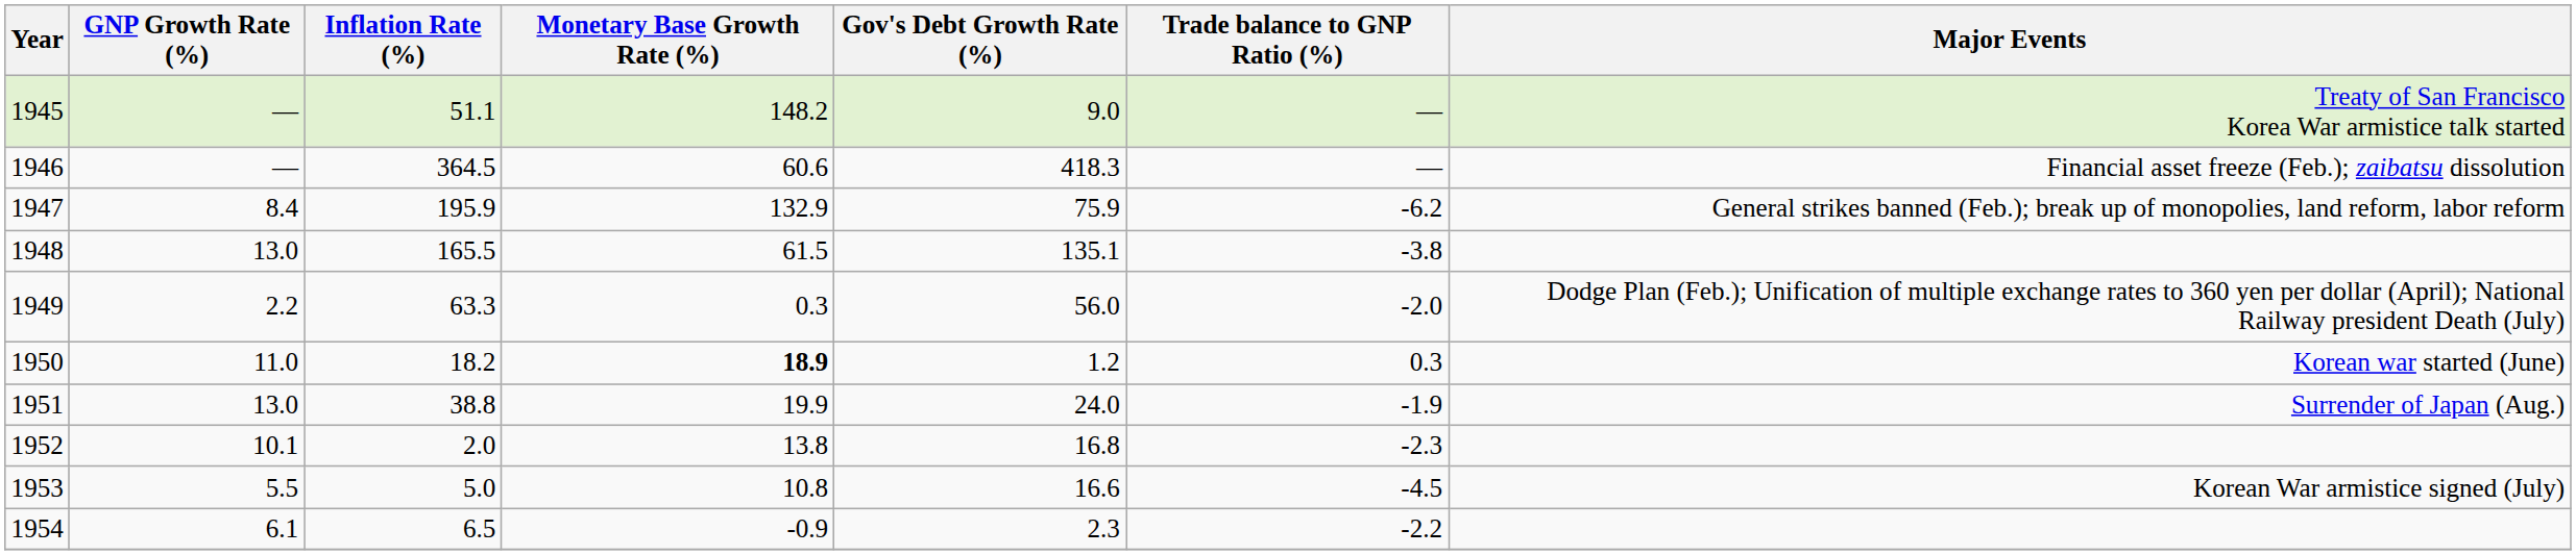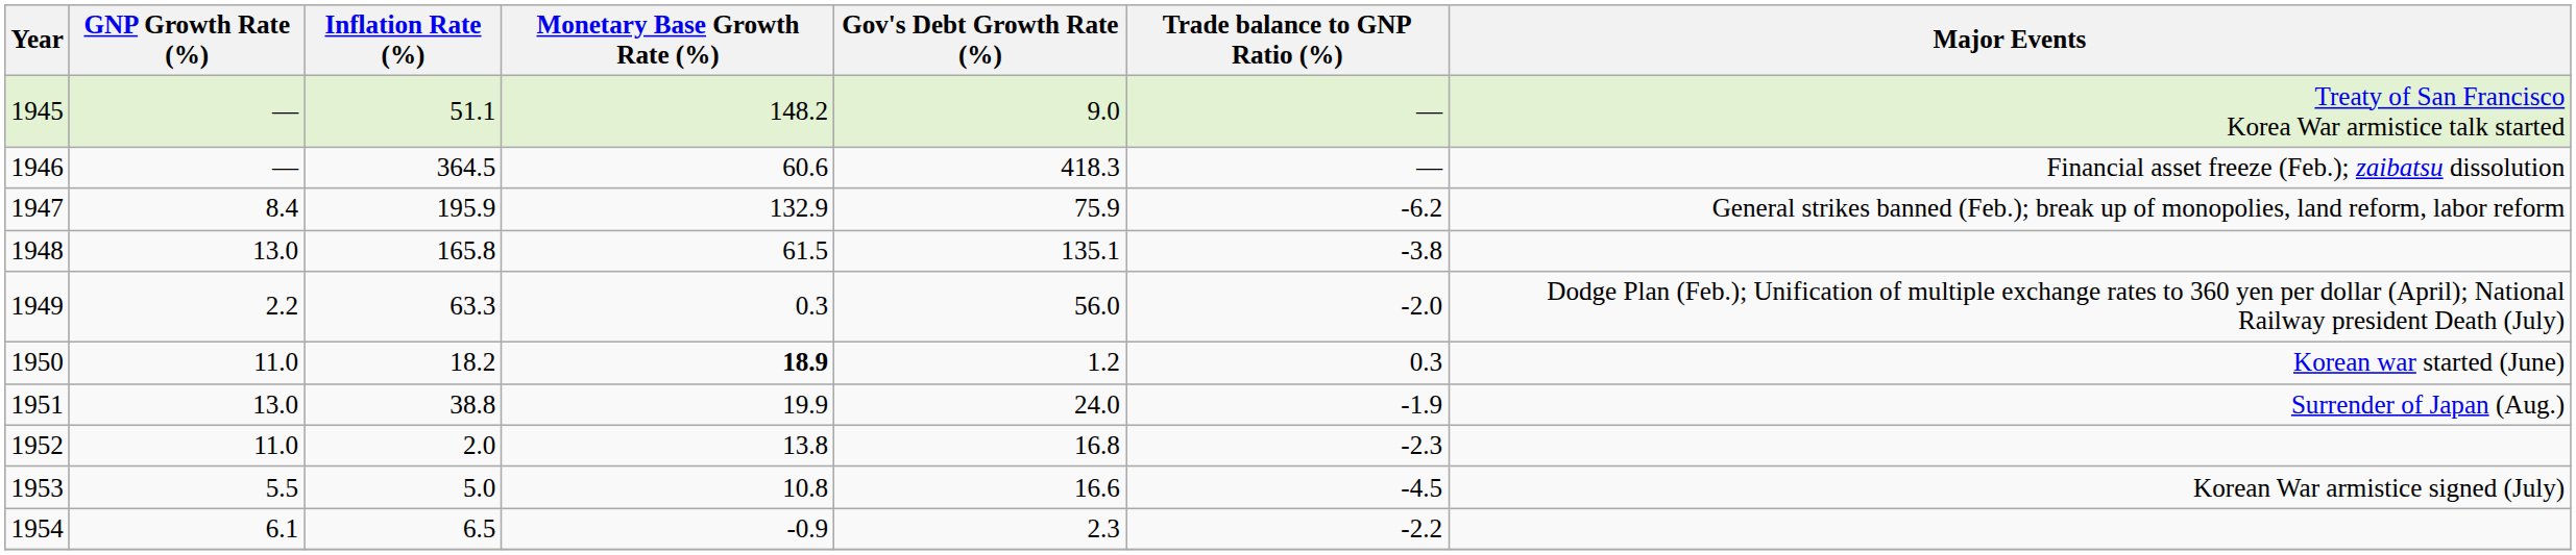1948 | Inflation Rate (%): 165.5 -> 165.8
1952 | GNP Growth Rate (%): 10.1 -> 11.0
